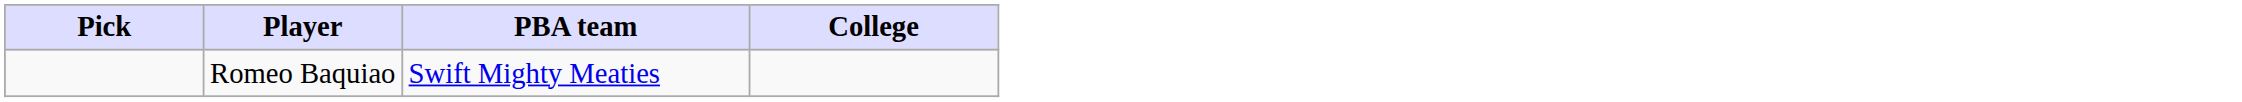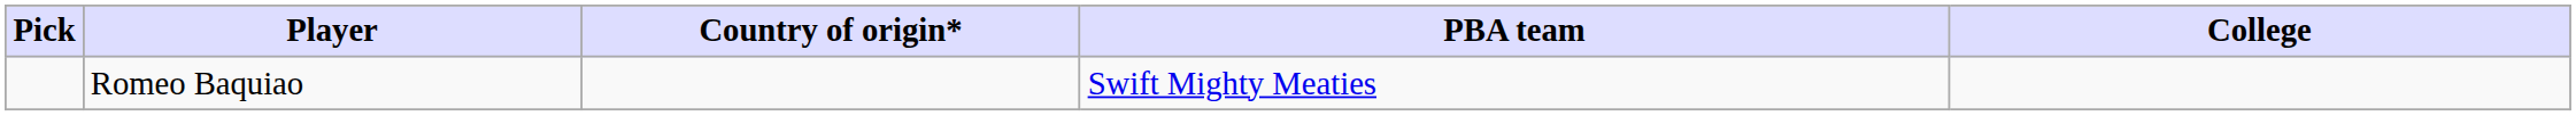+ column: Country of origin*
